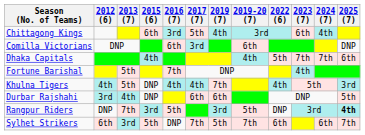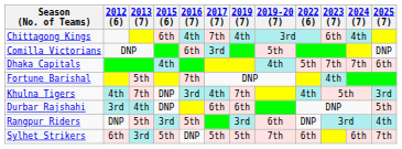Chittagong Kings | 2016 (7): 3rd -> 4th
Chittagong Kings | 2017 (7): 5th -> 7th
Comilla Victorians | 2019-20 (7): 6th -> 5th
Khulna Tigers | 2013 (7): 5th -> 7th
Khulna Tigers | 2016 (7): 4th -> 3rd
Rangpur Riders | 2013 (7): 7th -> 5th
Rangpur Riders | 2019-20 (7): 5th -> 6th
Rangpur Riders | 2025 (7): bold -> normal
Sylhet Strikers | 2017 (7): 7th -> 5th
